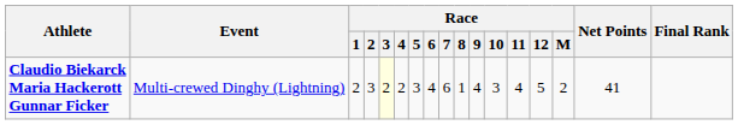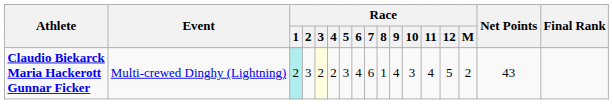Claudio Biekarck Maria Hackerott Gunnar Ficker | Race / 1: no background -> paleturquoise background
Claudio Biekarck Maria Hackerott Gunnar Ficker | Net Points: 41 -> 43
